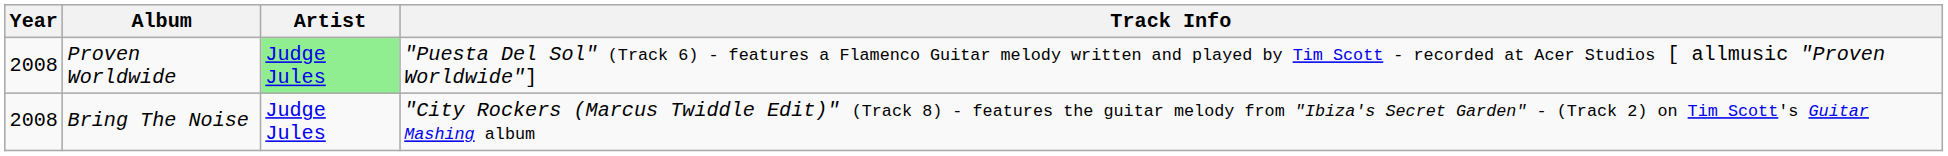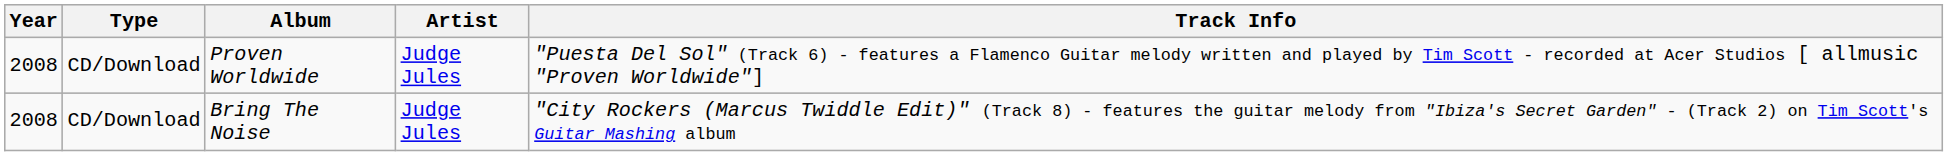+ column: Type | CD/Download | CD/Download
Proven Worldwide | Artist: lightgreen background -> no background
